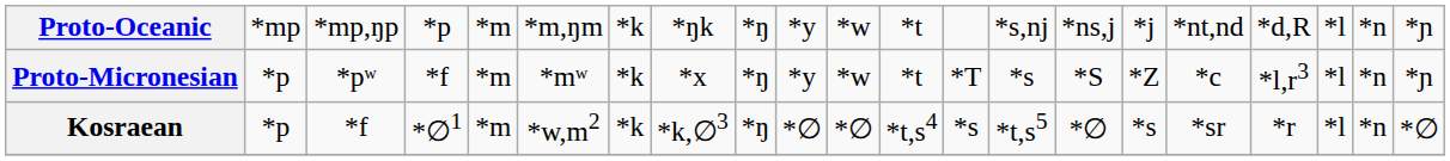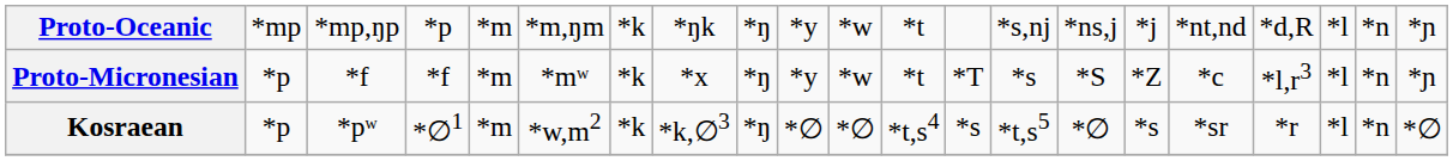Proto-Micronesian | column 3: *pʷ -> *f
Kosraean | column 3: *f -> *pʷ
